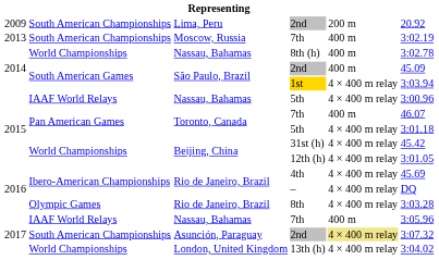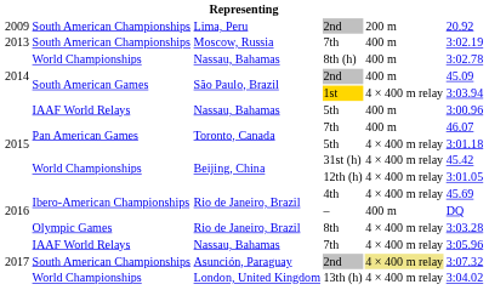Nassau, Bahamas / 5th | column 5: 4 × 400 m relay -> 400 m
– | column 5: 4 × 400 m relay -> 400 m
Nassau, Bahamas / 7th | column 5: 400 m -> 4 × 400 m relay
